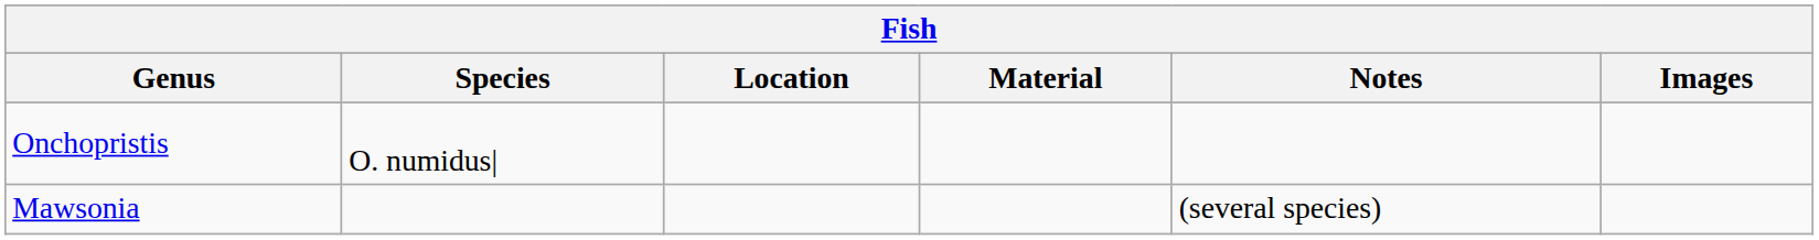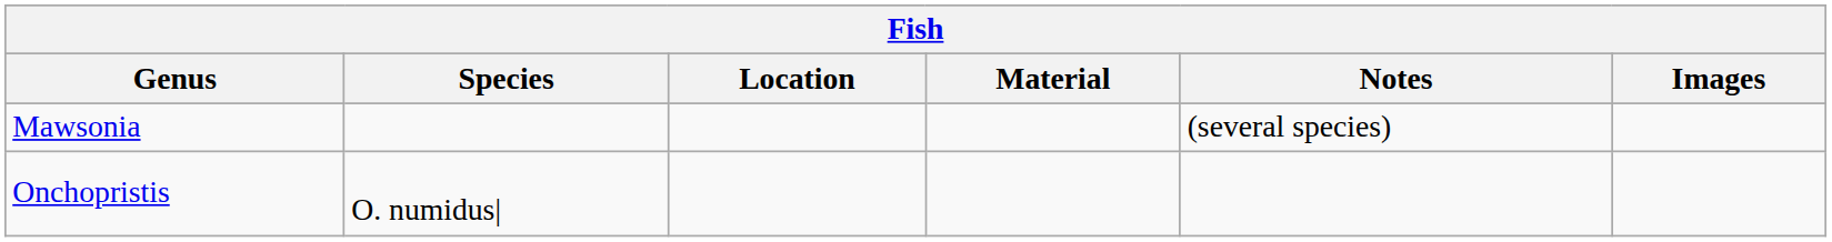rows swapped: Mawsonia <-> Onchopristis
